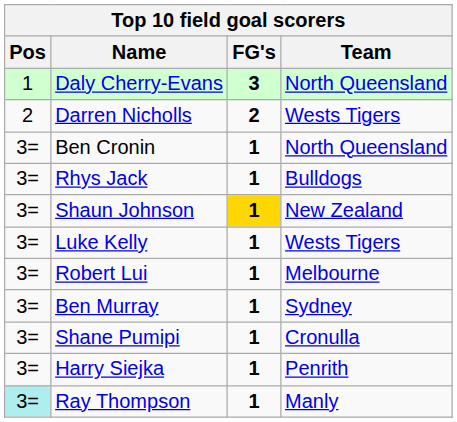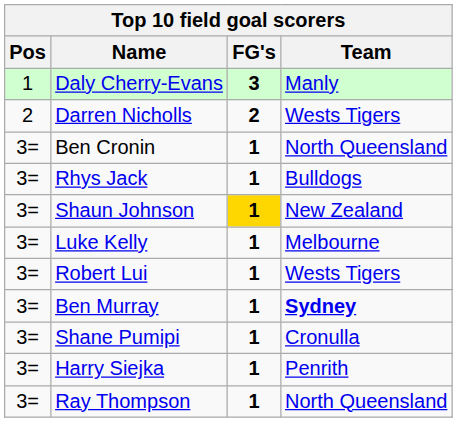Daly Cherry-Evans | Team: North Queensland -> Manly
Luke Kelly | Team: Wests Tigers -> Melbourne
Robert Lui | Team: Melbourne -> Wests Tigers
Ben Murray | Team: normal -> bold
Ray Thompson | Pos: paleturquoise background -> no background
Ray Thompson | Team: Manly -> North Queensland
